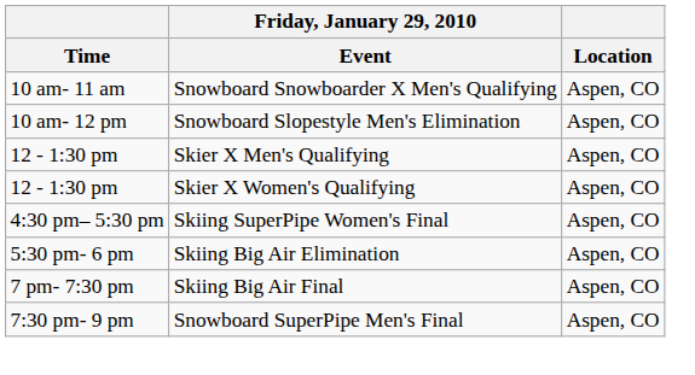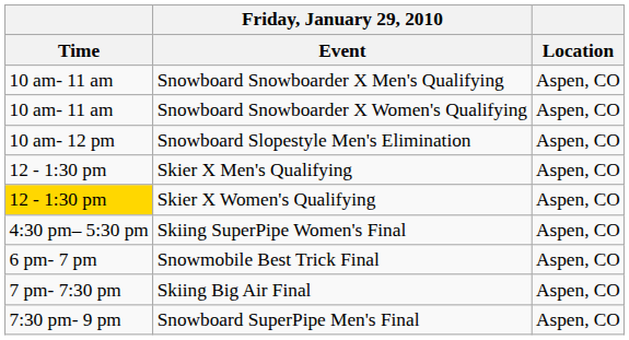+ row: 10 am- 11 am | Snowboard Snowboarder X Women's Qualifying | Aspen, CO
Skier X Women's Qualifying | Time: no background -> gold background
- row: 5:30 pm- 6 pm | Skiing Big Air Elimination | Aspen, CO
+ row: 6 pm- 7 pm | Snowmobile Best Trick Final | Aspen, CO
